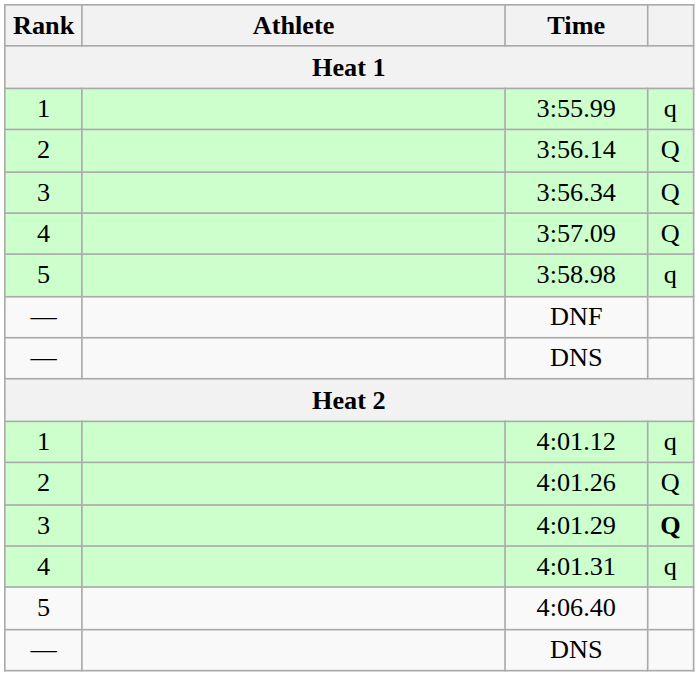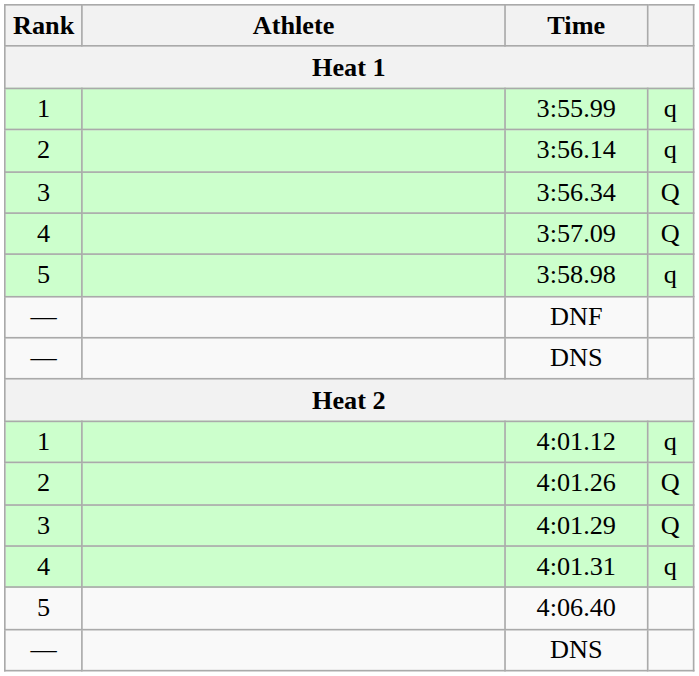3:56.14 | column 4: Q -> q
4:01.29 | column 4: bold -> normal
